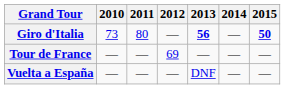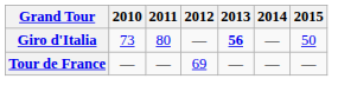Giro d'Italia | 2015: bold -> normal
- row: Vuelta a España | — | — | — | DNF | — | —
